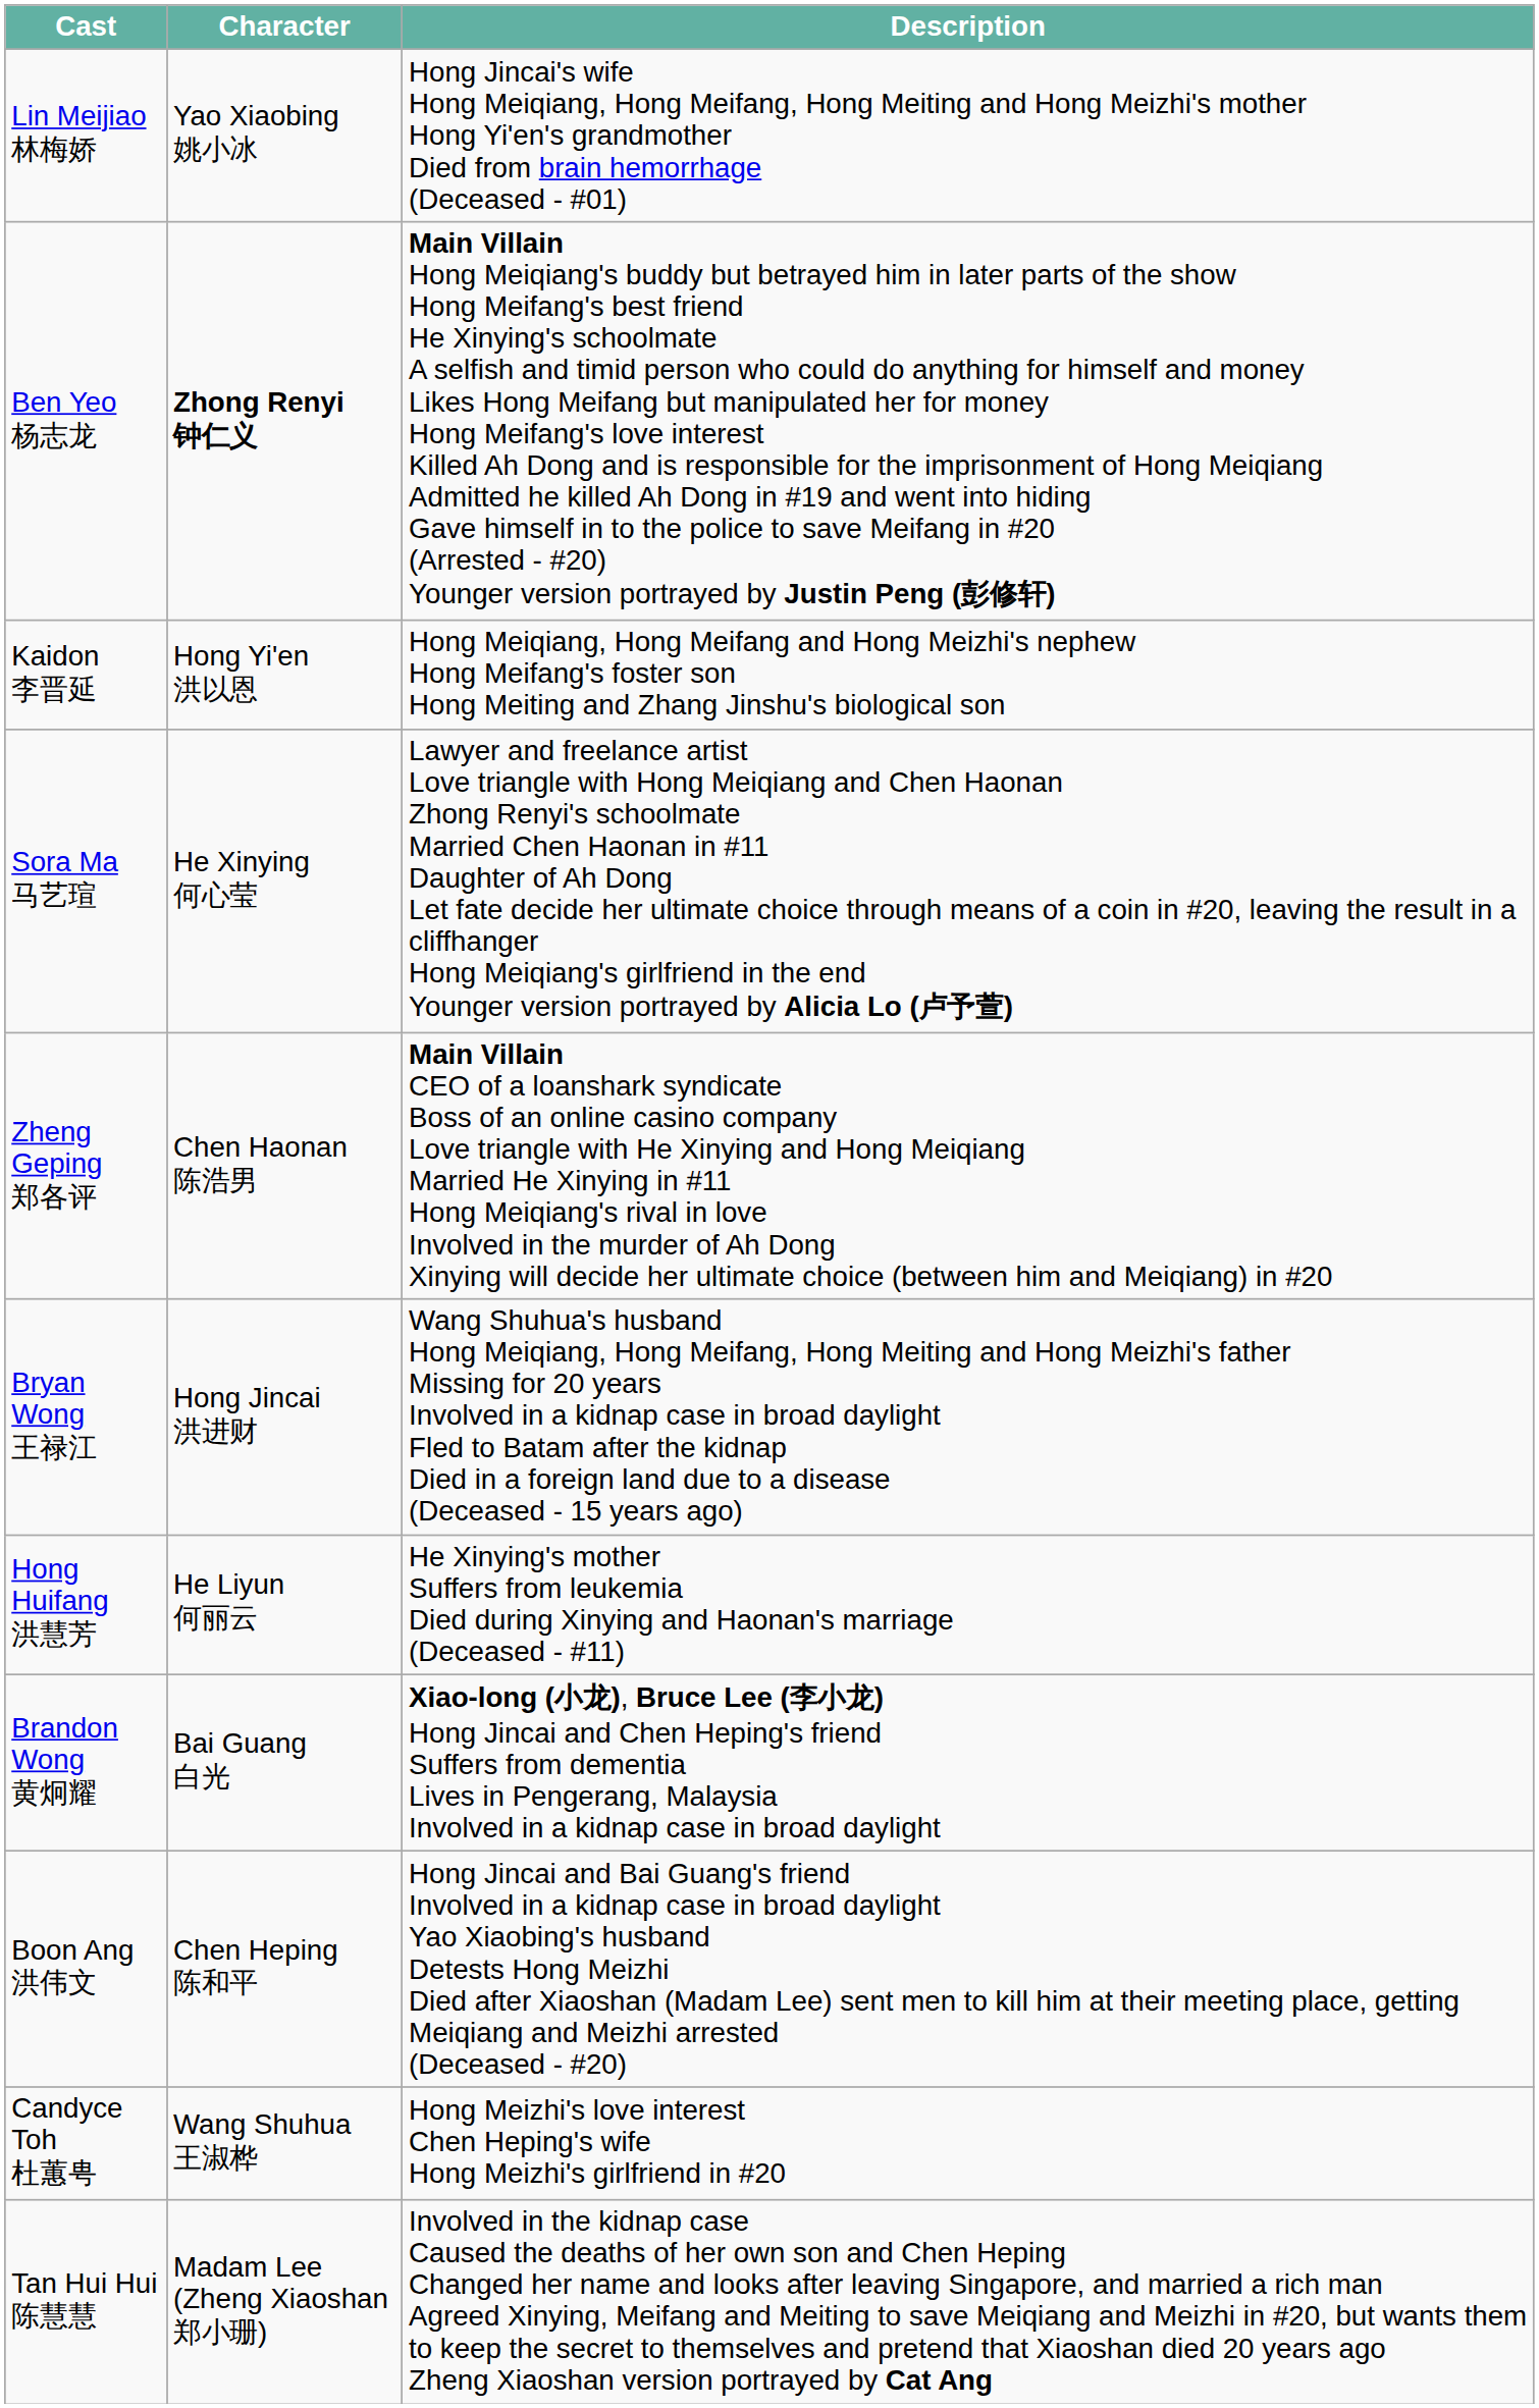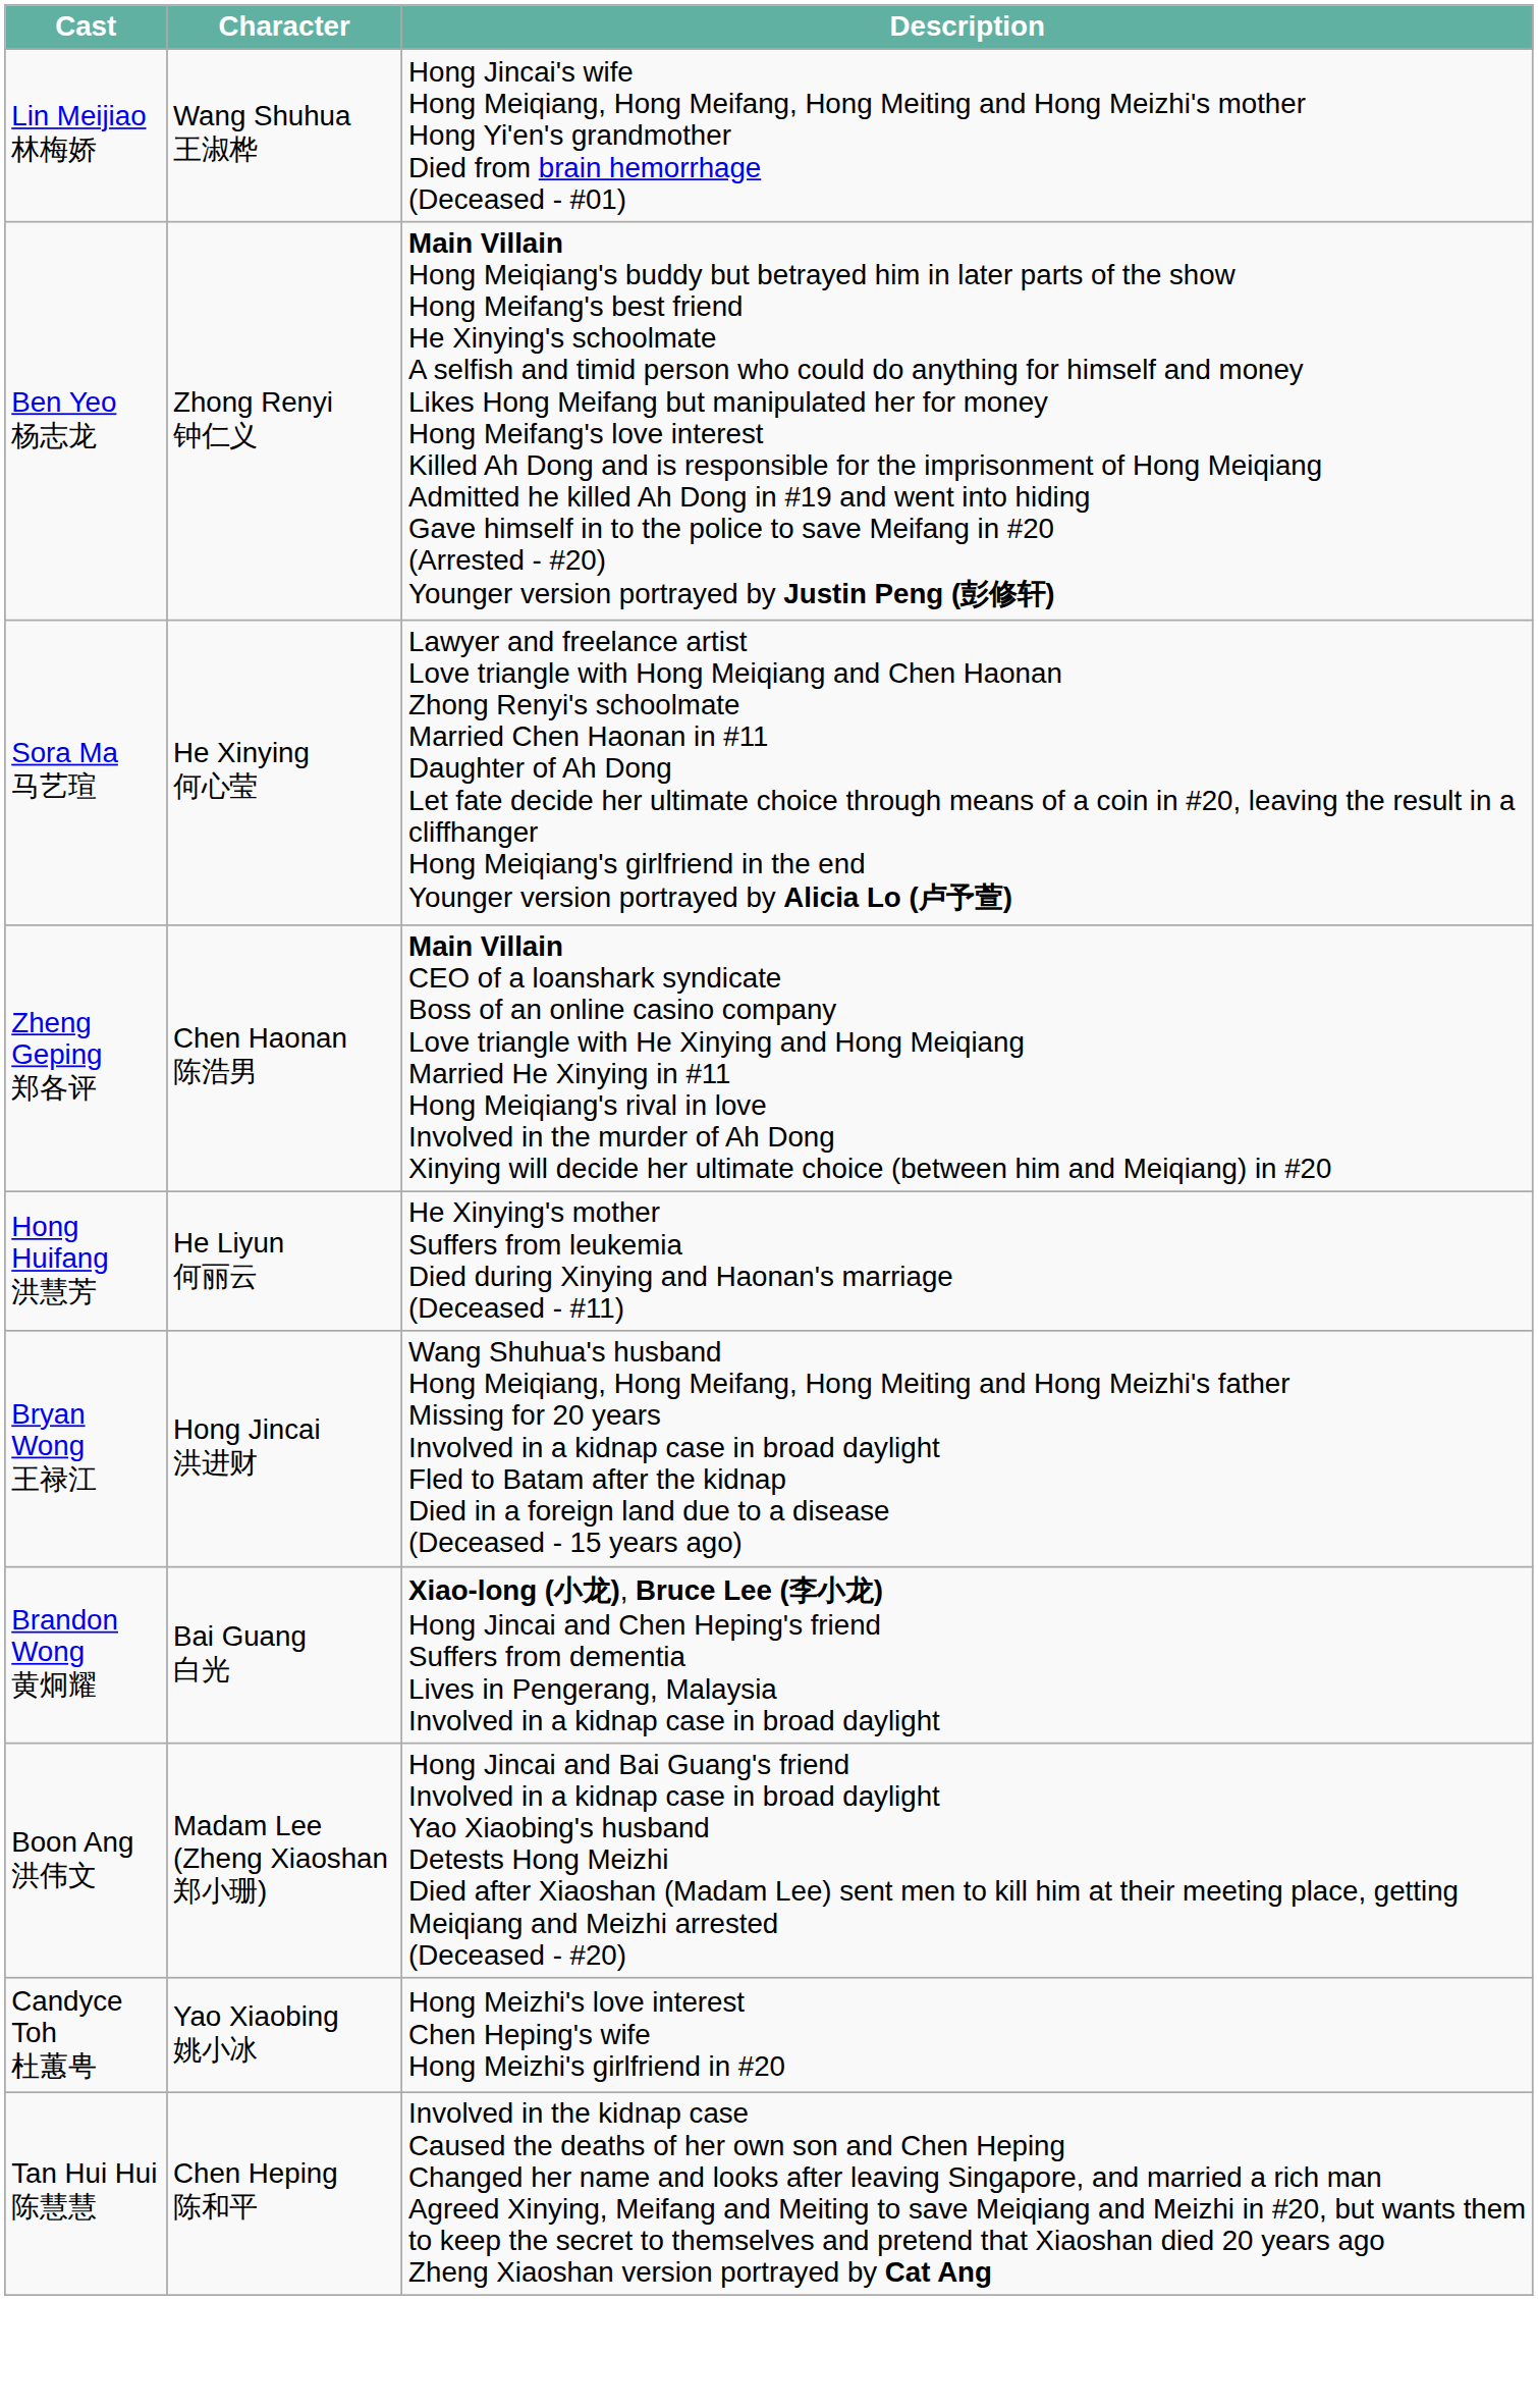Lin Meijiao 林梅娇 | Character: Yao Xiaobing 姚小冰 -> Wang Shuhua 王淑桦
Ben Yeo 杨志龙 | Character: bold -> normal
- row: Kaidon 李晋延 | Hong Yi'en 洪以恩 | Hong Meiqiang, Hong Meifang and Hong Meizhi's nephew Hong Meifang's foster son Hong Meiting and Zhang Jinshu's biological son
rows swapped: Hong Huifang 洪慧芳 <-> Bryan Wong 王禄江
Boon Ang 洪伟文 | Character: Chen Heping 陈和平 -> Madam Lee (Zheng Xiaoshan 郑小珊)
Candyce Toh 杜蕙甹 | Character: Wang Shuhua 王淑桦 -> Yao Xiaobing 姚小冰
Tan Hui Hui 陈慧慧 | Character: Madam Lee (Zheng Xiaoshan 郑小珊) -> Chen Heping 陈和平
